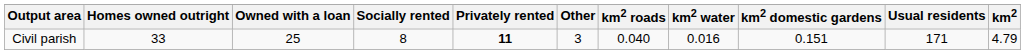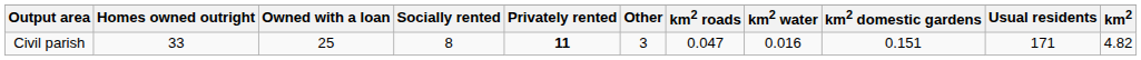Civil parish | km2 roads: 0.040 -> 0.047
Civil parish | km2: 4.79 -> 4.82
